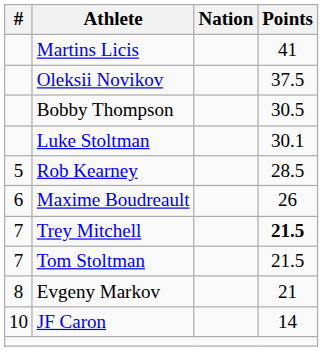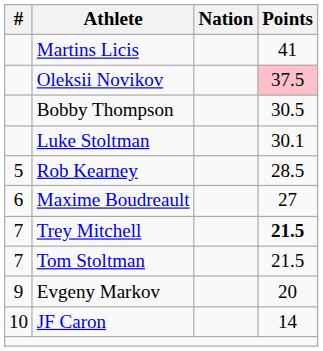Oleksii Novikov | Points: no background -> pink background
Maxime Boudreault | Points: 26 -> 27
Evgeny Markov | #: 8 -> 9
Evgeny Markov | Points: 21 -> 20
